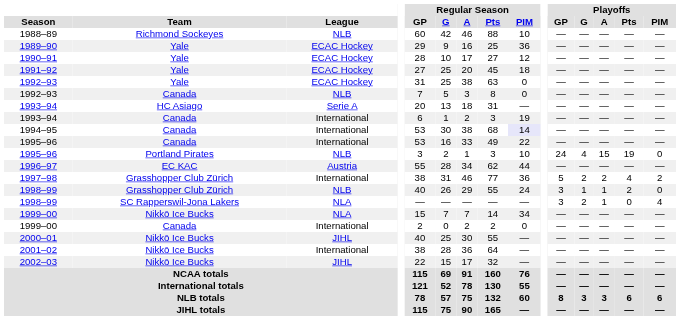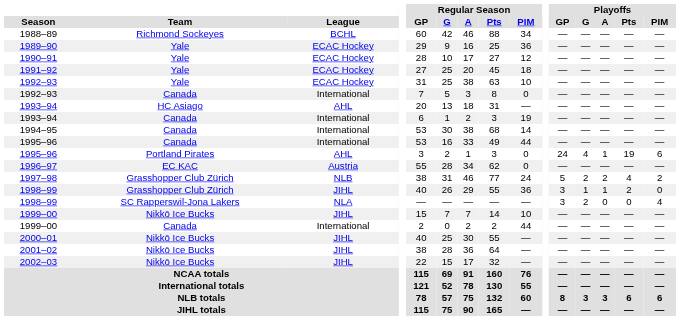1988–89 | League: NLB -> BCHL
1988–89 | Regular Season / PIM: 10 -> 34
1992–93 / Yale | Regular Season / PIM: 0 -> 10
1992–93 / Canada | League: NLB -> International
1993–94 / HC Asiago | League: Serie A -> AHL
1994–95 | Regular Season / PIM: lavender background -> no background
1995–96 / Canada | Regular Season / PIM: 22 -> 44
1995–96 / Portland Pirates | League: NLB -> AHL
1995–96 / Portland Pirates | Regular Season / PIM: 10 -> 0
1995–96 / Portland Pirates | Playoffs / A: 15 -> 1
1995–96 / Portland Pirates | Playoffs / PIM: 0 -> 6
1996–97 | Regular Season / PIM: 44 -> 0
1997–98 | League: International -> NLB
1997–98 | Regular Season / PIM: 36 -> 24
1998–99 / Grasshopper Club Zürich | League: NLB -> JIHL
1998–99 / Grasshopper Club Zürich | Regular Season / PIM: 24 -> 36
1998–99 / SC Rapperswil-Jona Lakers | Playoffs / A: 1 -> 0
1999–00 / Nikkō Ice Bucks | League: NLA -> JIHL
1999–00 / Nikkō Ice Bucks | Regular Season / PIM: 34 -> 10
1999–00 / Canada | Regular Season / PIM: 0 -> 44
2001–02 | League: International -> JIHL
